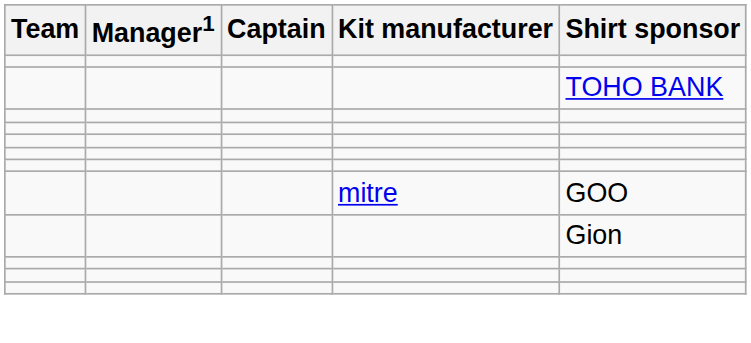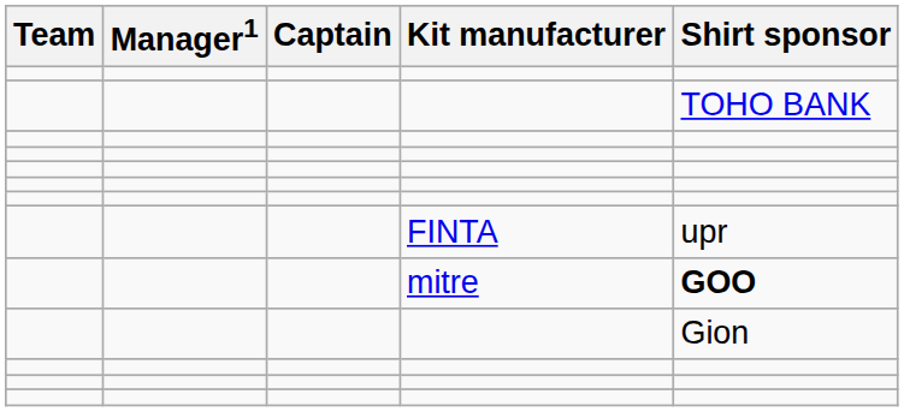+ row: FINTA | upr
mitre | Shirt sponsor: normal -> bold
